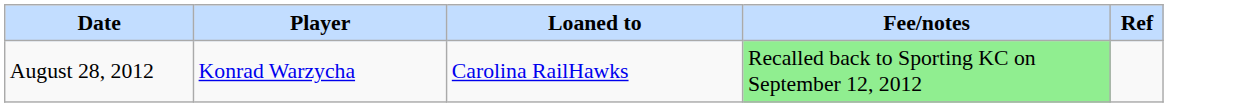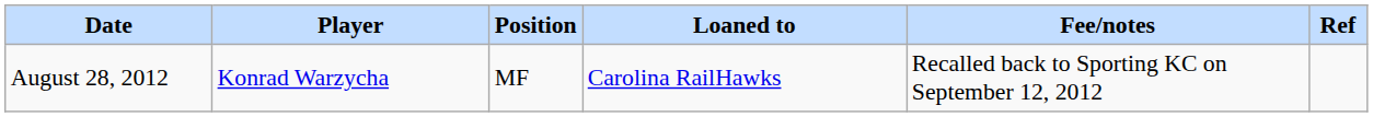+ column: Position | MF
August 28, 2012 | Fee/notes: lightgreen background -> no background
